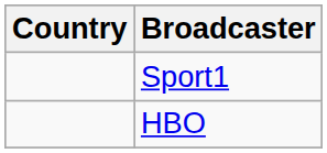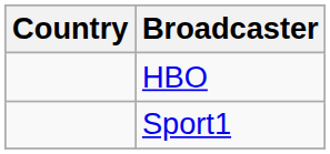rows swapped: Sport1 <-> HBO
